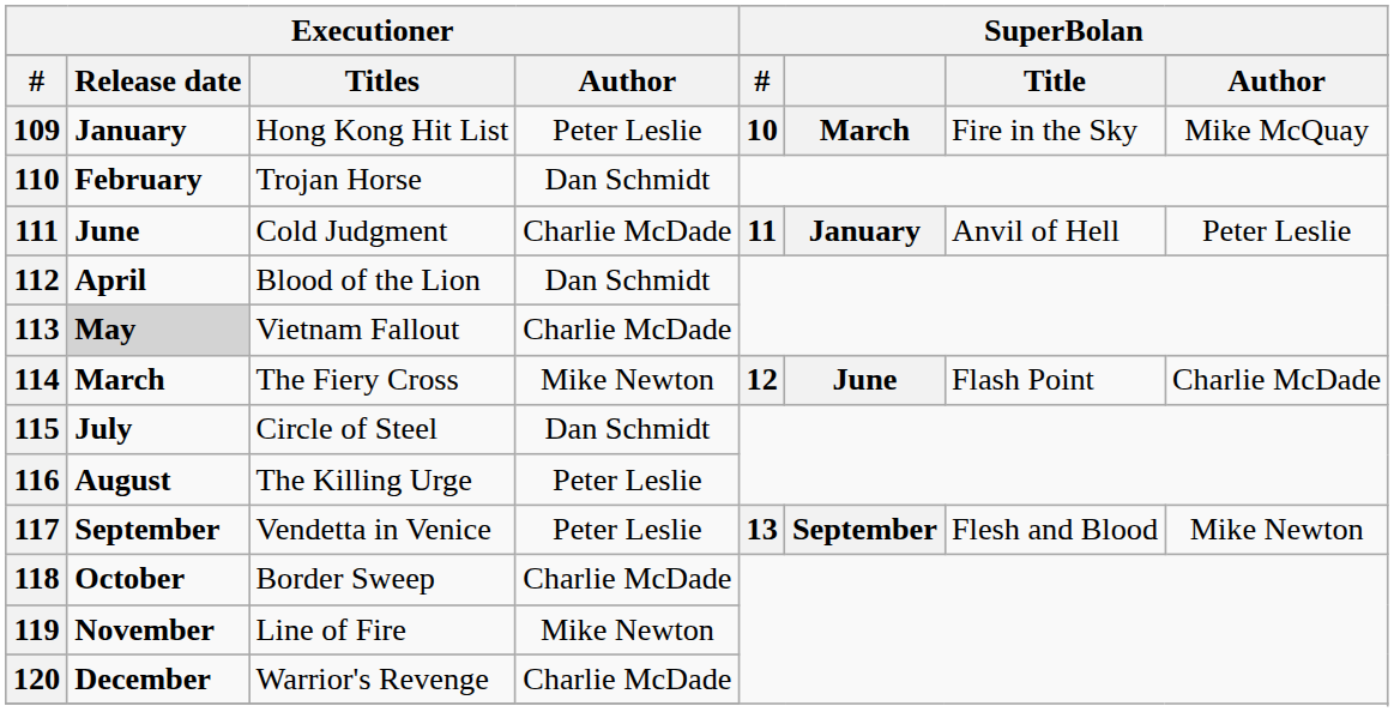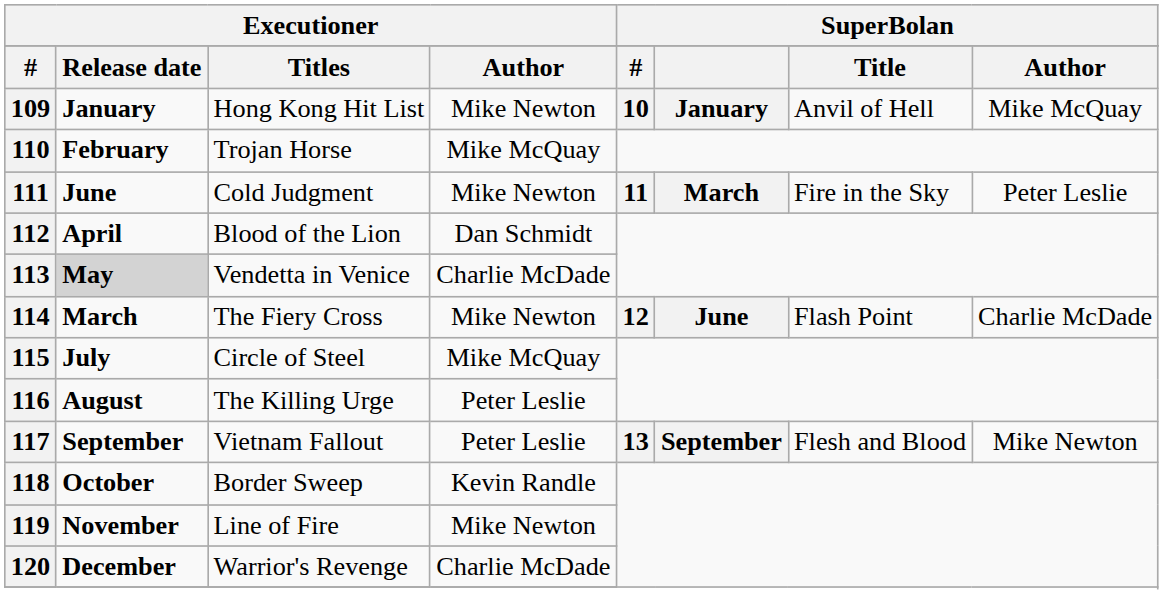109 | column 4: Peter Leslie -> Mike Newton
109 | column 6: March -> January
109 | column 7: Fire in the Sky -> Anvil of Hell
110 | column 4: Dan Schmidt -> Mike McQuay
111 | column 4: Charlie McDade -> Mike Newton
111 | column 6: January -> March
111 | column 7: Anvil of Hell -> Fire in the Sky
113 | column 3: Vietnam Fallout -> Vendetta in Venice
115 | column 4: Dan Schmidt -> Mike McQuay
117 | column 3: Vendetta in Venice -> Vietnam Fallout
118 | column 4: Charlie McDade -> Kevin Randle
